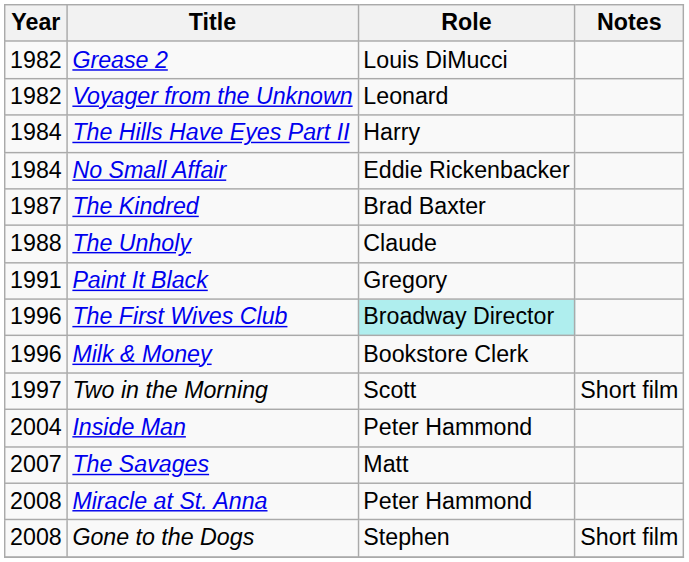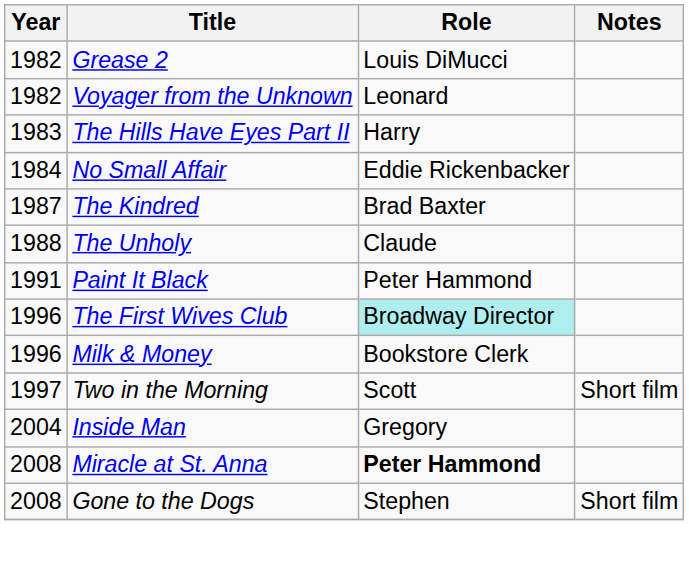The Hills Have Eyes Part II | Year: 1984 -> 1983
Paint It Black | Role: Gregory -> Peter Hammond
Inside Man | Role: Peter Hammond -> Gregory
- row: 2007 | The Savages | Matt
Miracle at St. Anna | Role: normal -> bold
